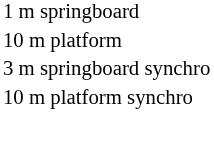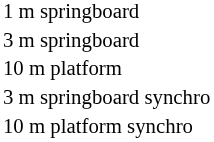+ row: 3 m springboard
